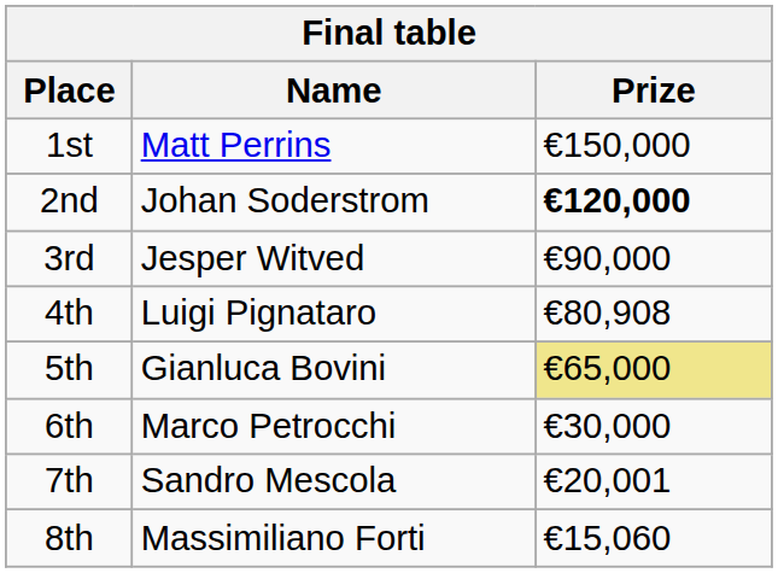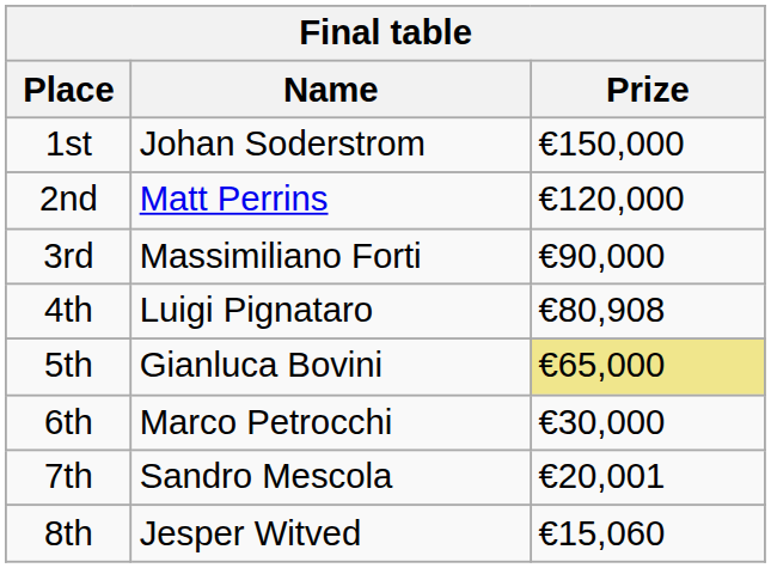1st | Name: Matt Perrins -> Johan Soderstrom
2nd | Name: Johan Soderstrom -> Matt Perrins
2nd | Prize: bold -> normal
3rd | Name: Jesper Witved -> Massimiliano Forti
8th | Name: Massimiliano Forti -> Jesper Witved
